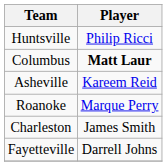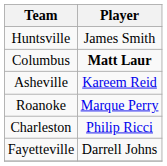Huntsville | Player: Philip Ricci -> James Smith
Charleston | Player: James Smith -> Philip Ricci
